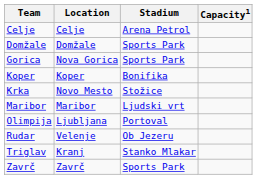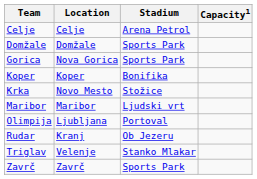Rudar | Location: Velenje -> Kranj
Triglav | Location: Kranj -> Velenje
